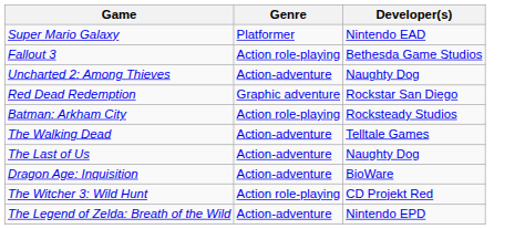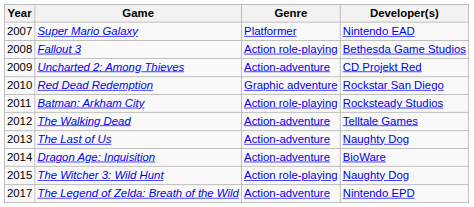+ column: Year | 2007 | 2008 | 2009 | 2010 | 2011 | 2012 | 2013 | 2014 | 2015 | 2017
Uncharted 2: Among Thieves | Developer(s): Naughty Dog -> CD Projekt Red
The Witcher 3: Wild Hunt | Developer(s): CD Projekt Red -> Naughty Dog
